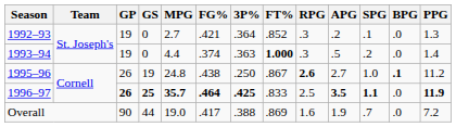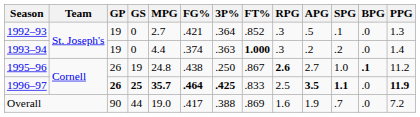1992–93 | APG: .2 -> .5
1993–94 | APG: .5 -> .2
